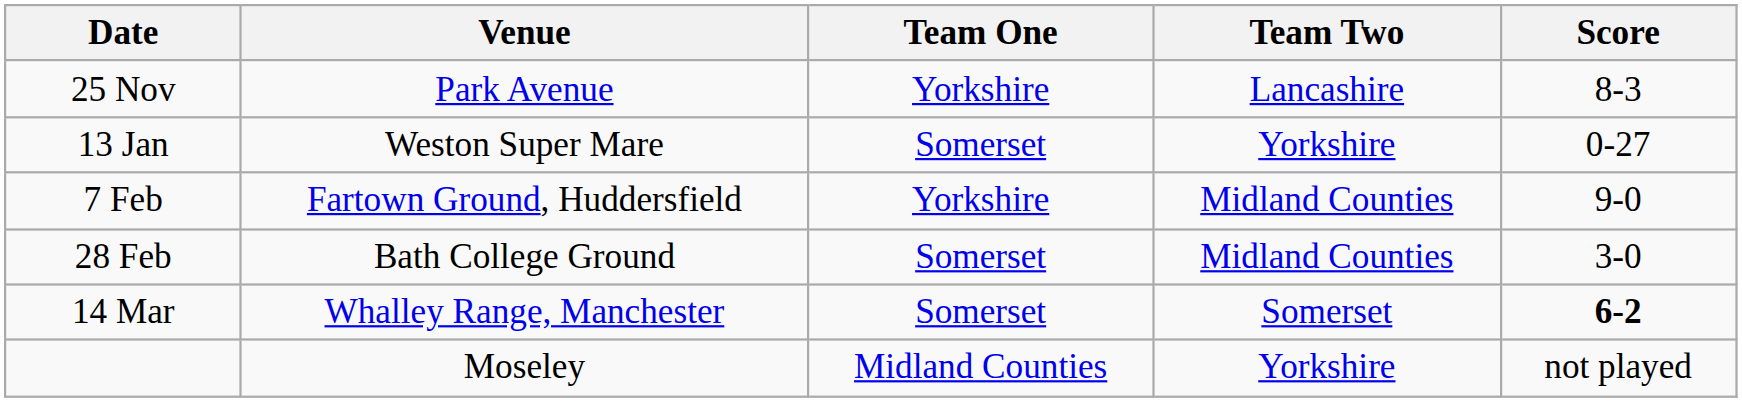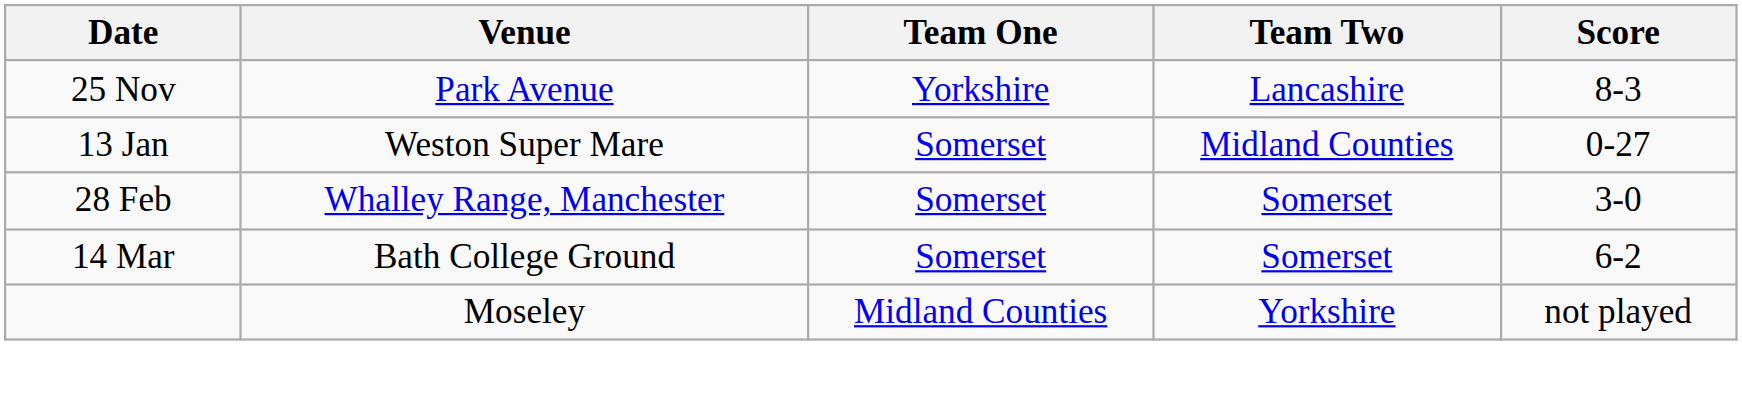13 Jan | Team Two: Yorkshire -> Midland Counties
- row: 7 Feb | Fartown Ground, Huddersfield | Yorkshire | Midland Counties | 9-0
28 Feb | Venue: Bath College Ground -> Whalley Range, Manchester
28 Feb | Team Two: Midland Counties -> Somerset
14 Mar | Venue: Whalley Range, Manchester -> Bath College Ground
14 Mar | Score: bold -> normal
